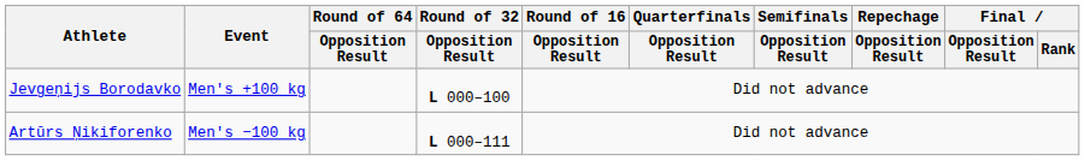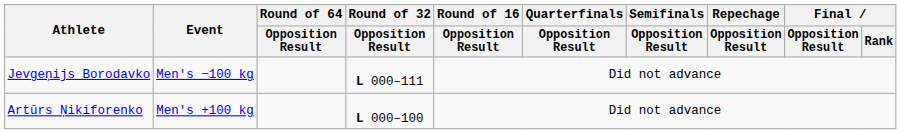Jevgeņijs Borodavko | Event: Men's +100 kg -> Men's −100 kg
Jevgeņijs Borodavko | Round of 32 / Opposition Result: L 000–100 -> L 000–111
Artūrs Ņikiforenko | Event: Men's −100 kg -> Men's +100 kg
Artūrs Ņikiforenko | Round of 32 / Opposition Result: L 000–111 -> L 000–100
